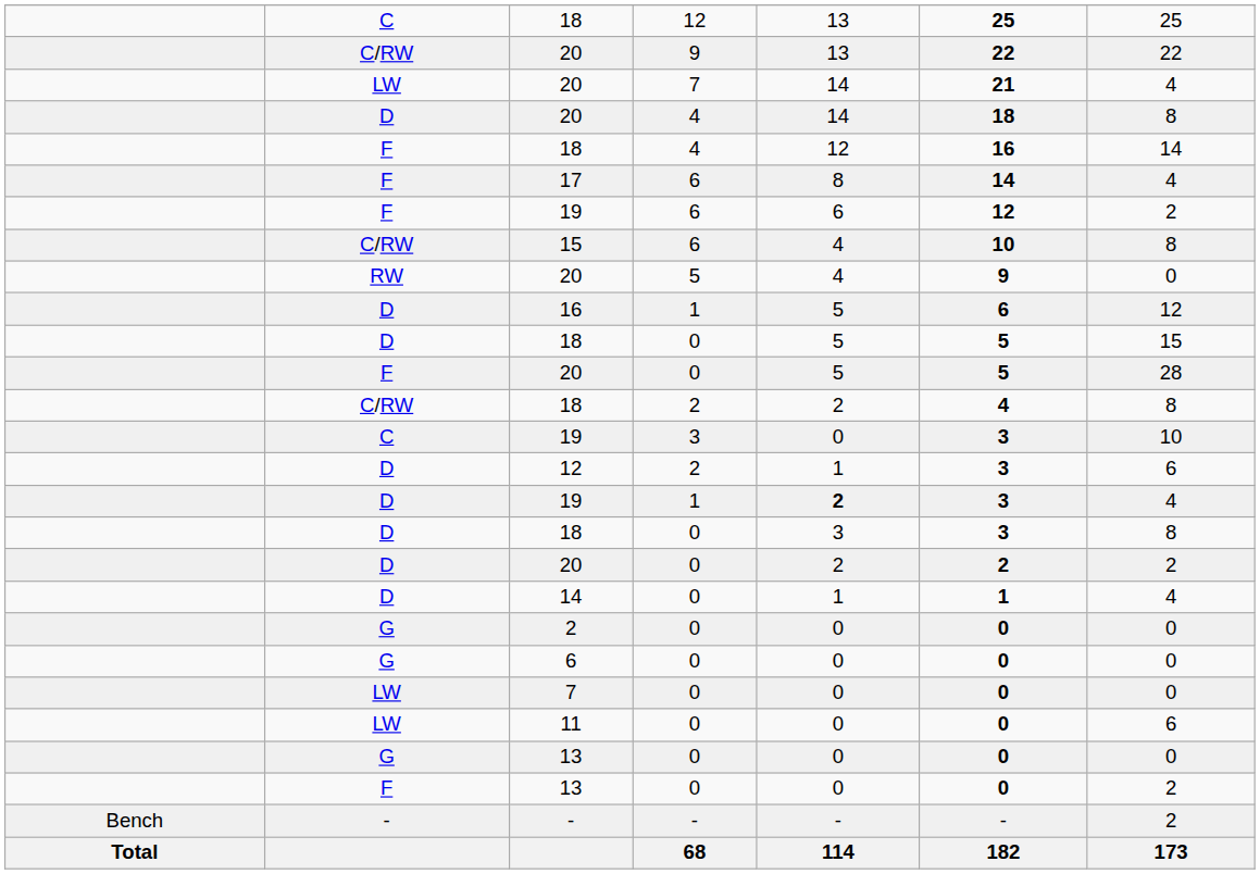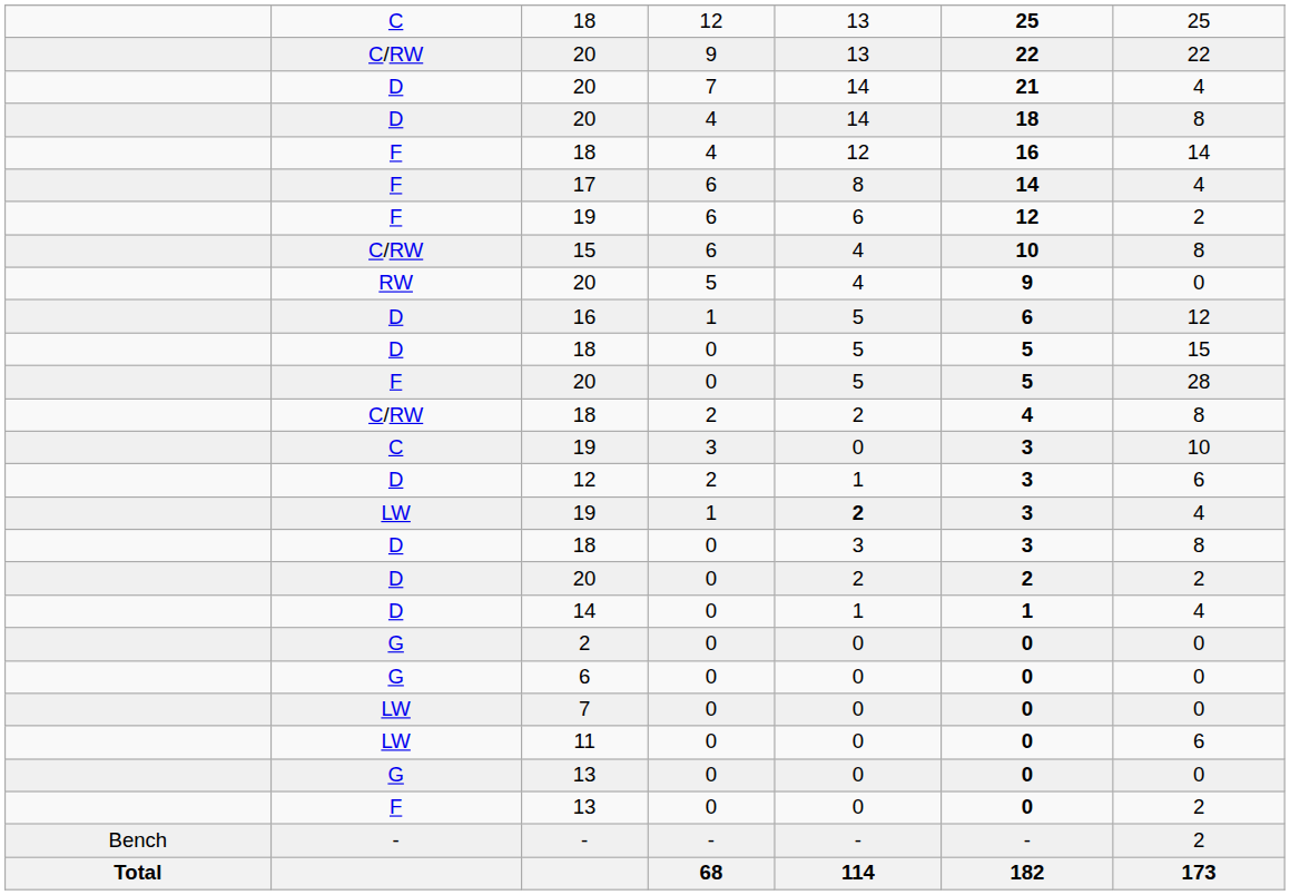20 / 7 | column 2: LW -> D
19 / 1 | column 2: D -> LW
